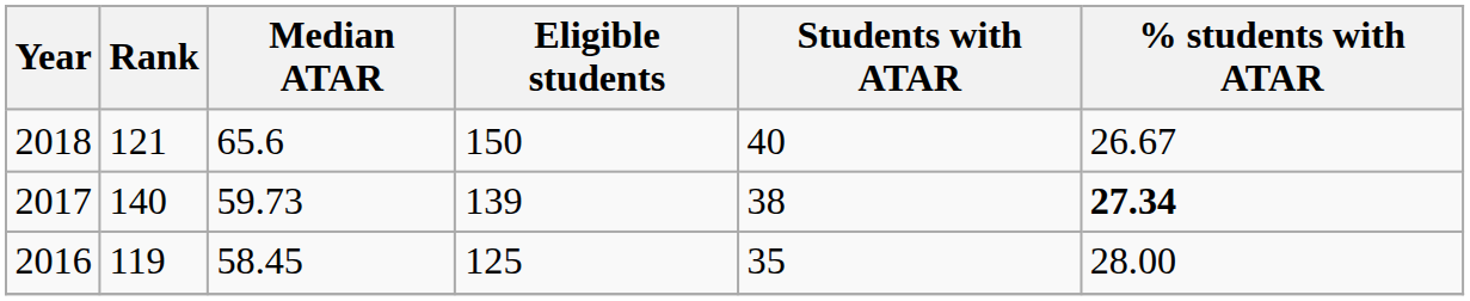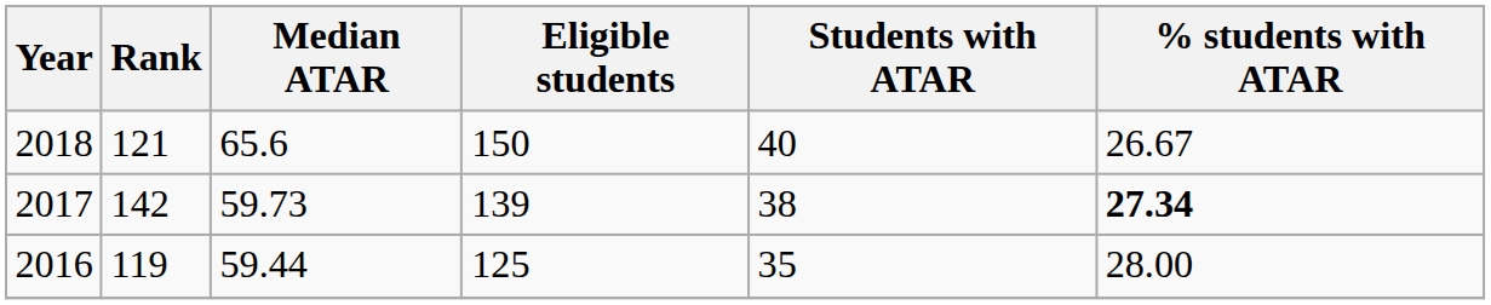2017 | Rank: 140 -> 142
2016 | Median ATAR: 58.45 -> 59.44
